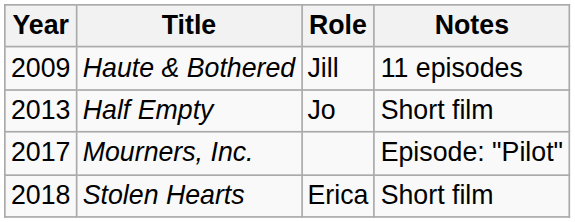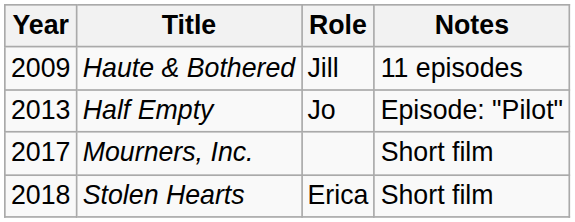Half Empty | Notes: Short film -> Episode: "Pilot"
Mourners, Inc. | Notes: Episode: "Pilot" -> Short film
